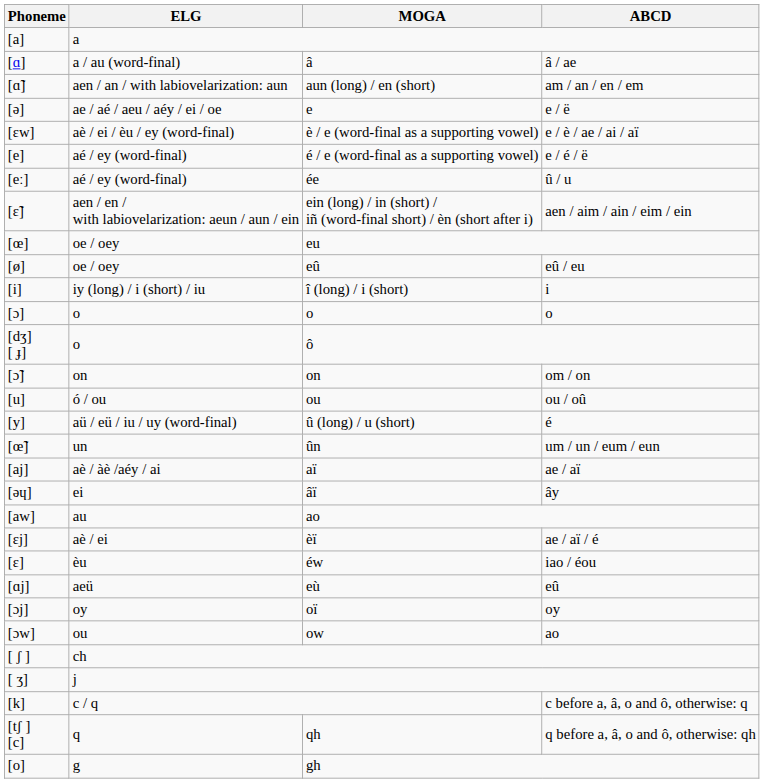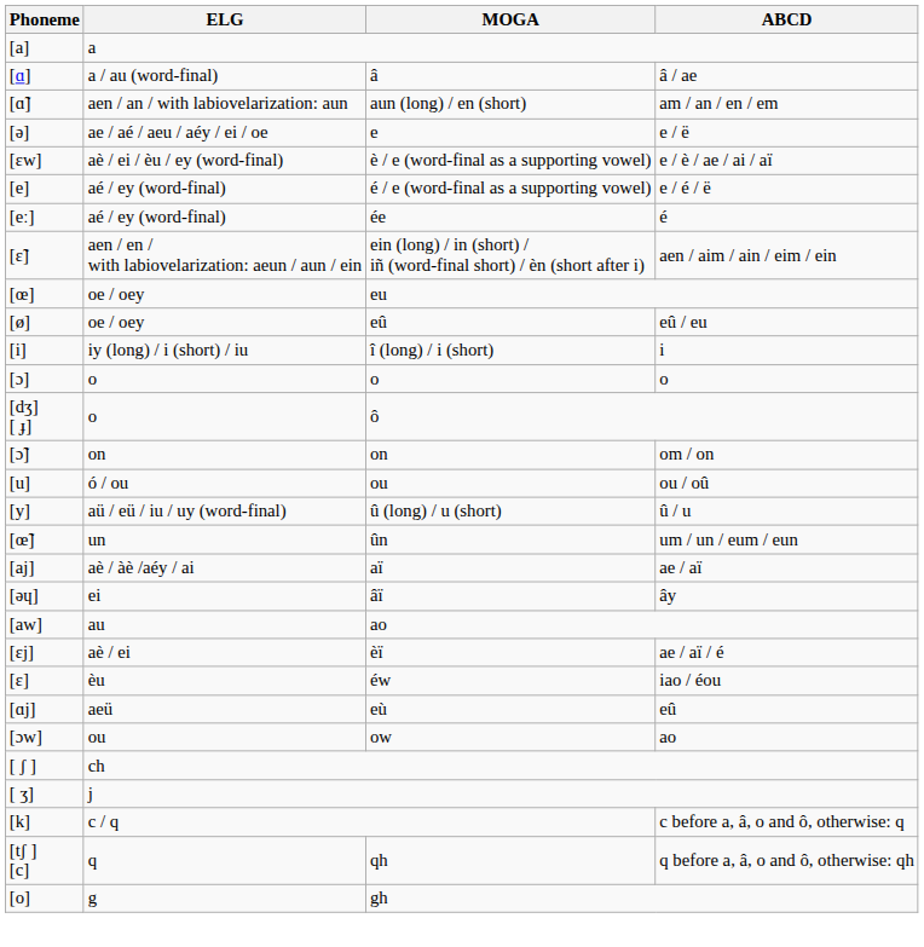ée | ABCD: û / u -> é
û (long) / u (short) | ABCD: é -> û / u
- row: [ɔj] | oy | oï | oy
